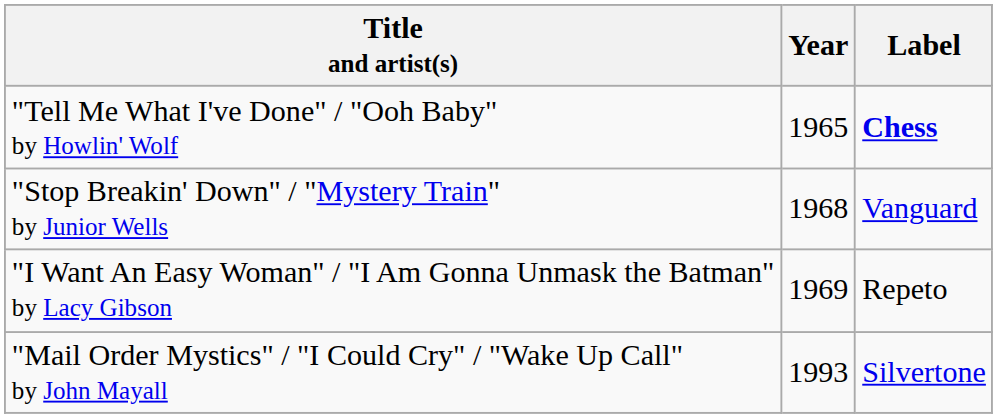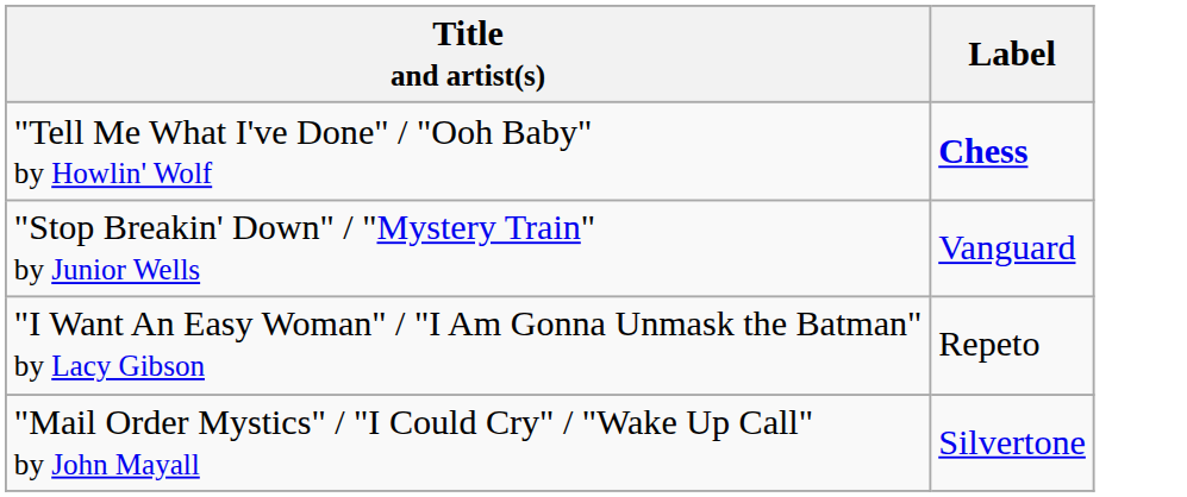- column: Year | 1965 | 1968 | 1969 | 1993
